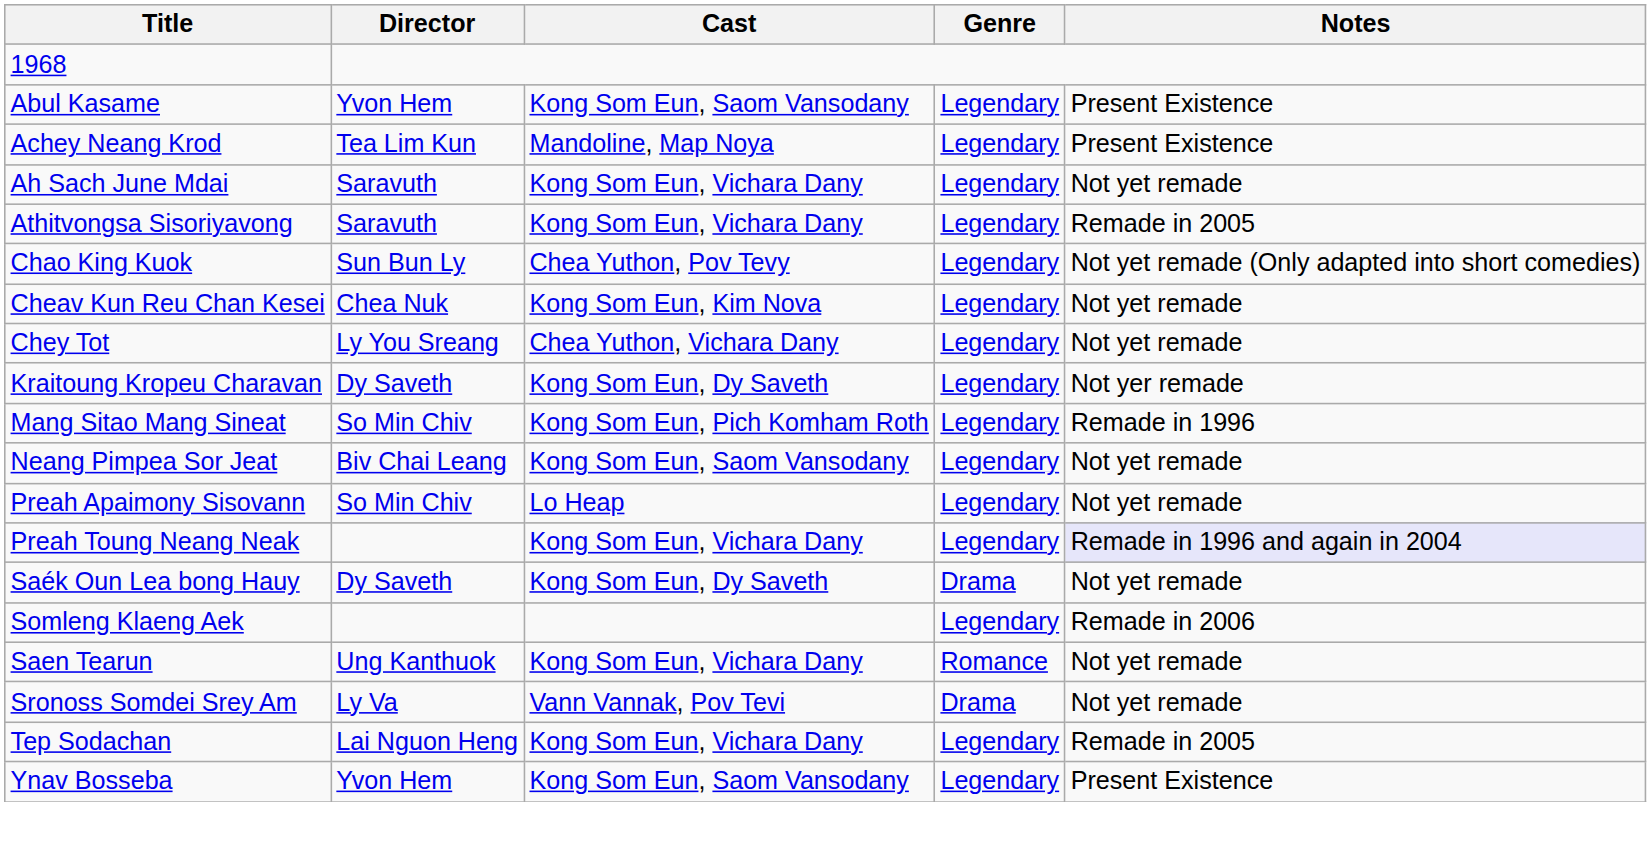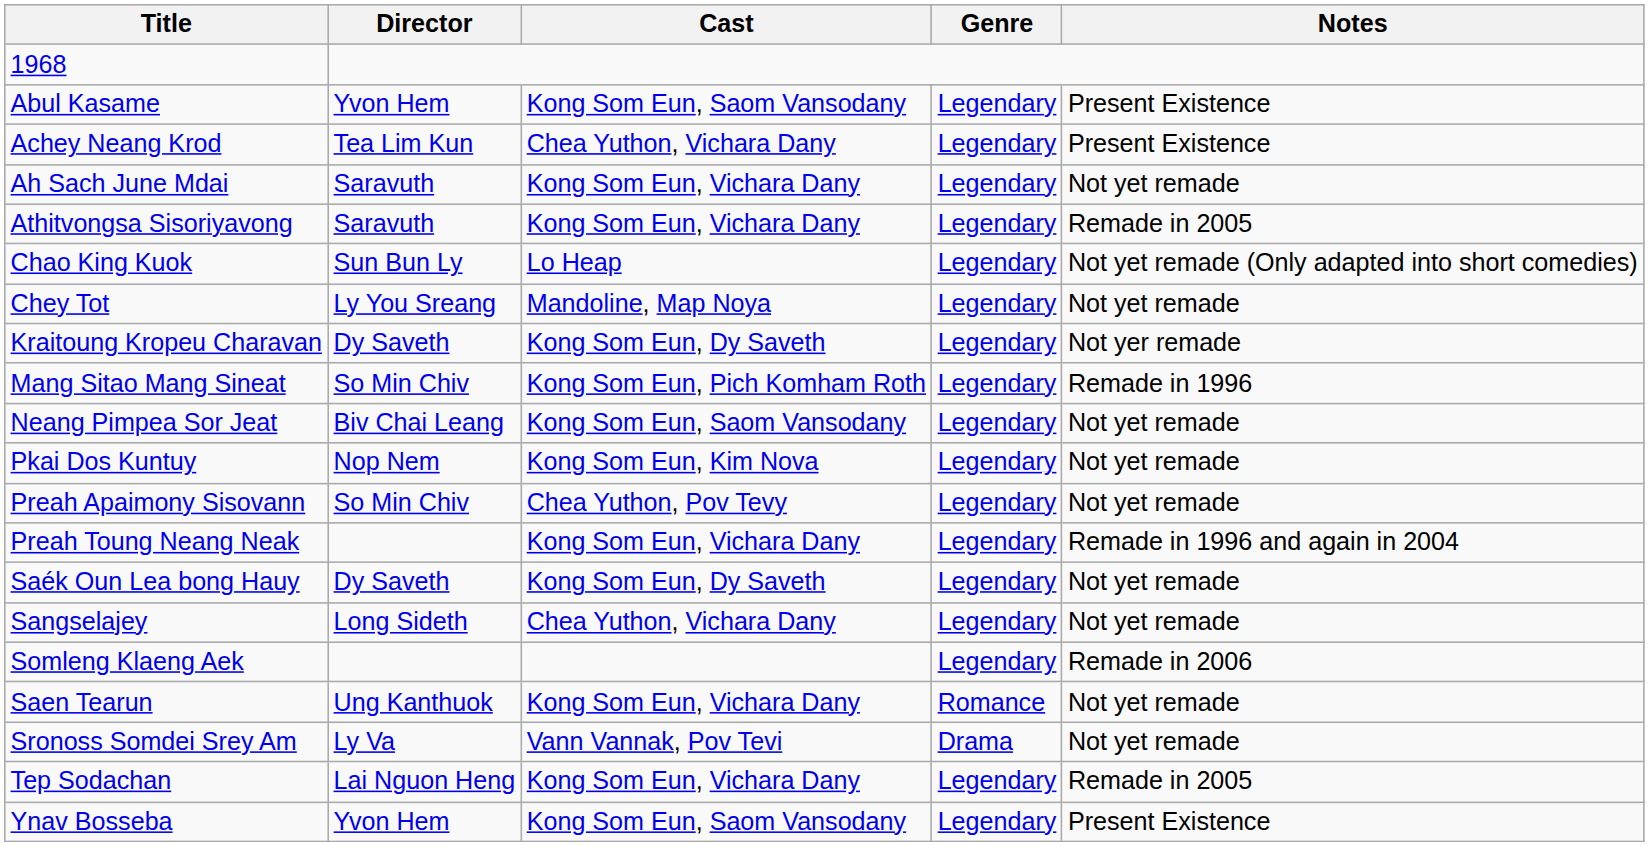Achey Neang Krod | Cast: Mandoline, Map Noya -> Chea Yuthon, Vichara Dany
Chao King Kuok | Cast: Chea Yuthon, Pov Tevy -> Lo Heap
- row: Cheav Kun Reu Chan Kesei | Chea Nuk | Kong Som Eun, Kim Nova | Legendary | Not yet remade
Chey Tot | Cast: Chea Yuthon, Vichara Dany -> Mandoline, Map Noya
+ row: Pkai Dos Kuntuy | Nop Nem | Kong Som Eun, Kim Nova | Legendary | Not yet remade
Preah Apaimony Sisovann | Cast: Lo Heap -> Chea Yuthon, Pov Tevy
Preah Toung Neang Neak | Notes: lavender background -> no background
Saék Oun Lea bong Hauy | Genre: Drama -> Legendary
+ row: Sangselajey | Long Sideth | Chea Yuthon, Vichara Dany | Legendary | Not yet remade
